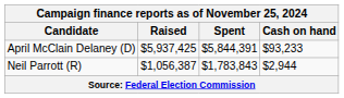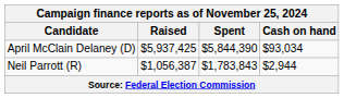April McClain Delaney (D) | Spent: $5,844,391 -> $5,844,390
April McClain Delaney (D) | Cash on hand: $93,233 -> $93,034
